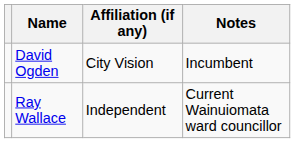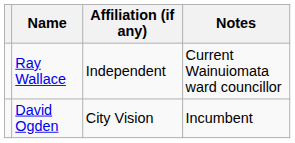rows swapped: David Ogden <-> Ray Wallace
